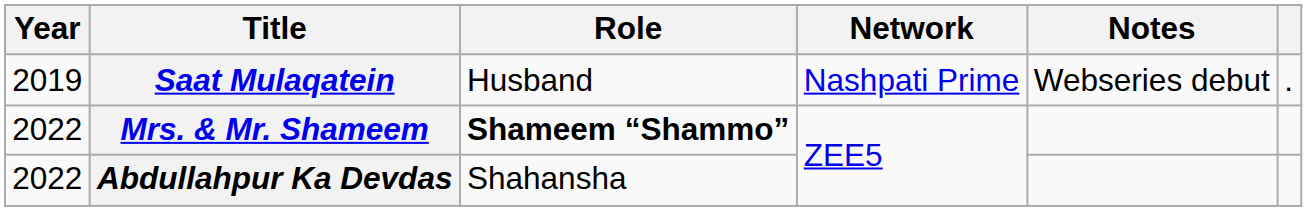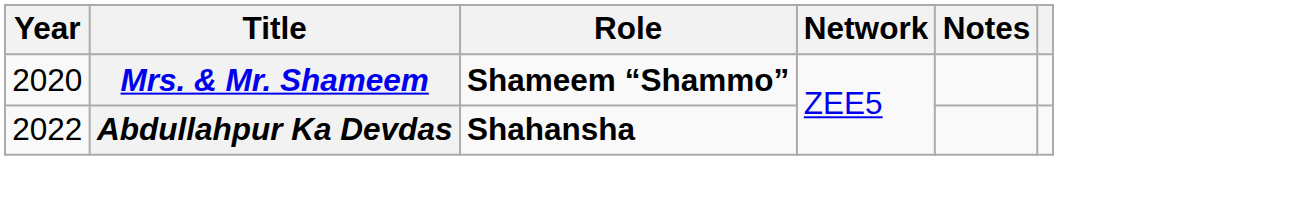- row: 2019 | Saat Mulaqatein | Husband | Nashpati Prime | Webseries debut | .
Mrs. & Mr. Shameem | Year: 2022 -> 2020
Abdullahpur Ka Devdas | Role: normal -> bold
